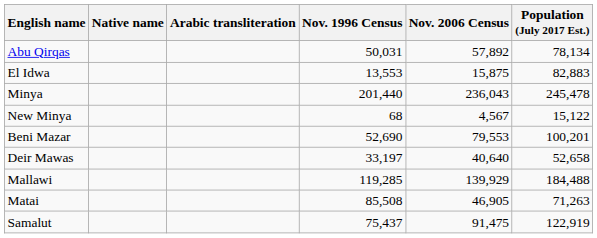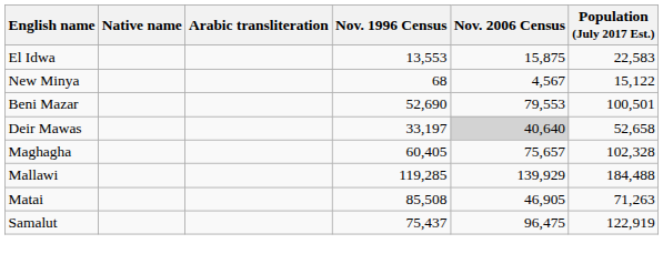- row: Abu Qirqas | 50,031 | 57,892 | 78,134
El Idwa | Population (July 2017 Est.): 82,883 -> 22,583
- row: Minya | 201,440 | 236,043 | 245,478
Beni Mazar | Population (July 2017 Est.): 100,201 -> 100,501
Deir Mawas | Nov. 2006 Census: no background -> lightgrey background
+ row: Maghagha | 60,405 | 75,657 | 102,328
Samalut | Nov. 2006 Census: 91,475 -> 96,475
